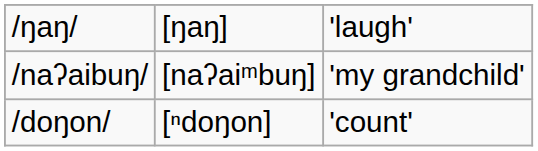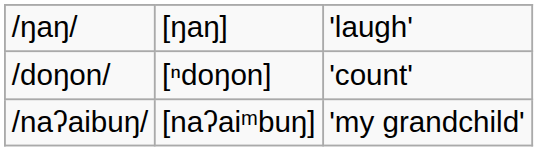rows swapped: /doŋon/ <-> /naʔaibuŋ/
